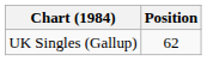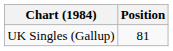UK Singles (Gallup) | Position: 62 -> 81
